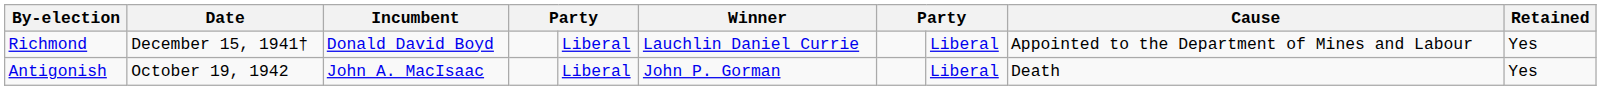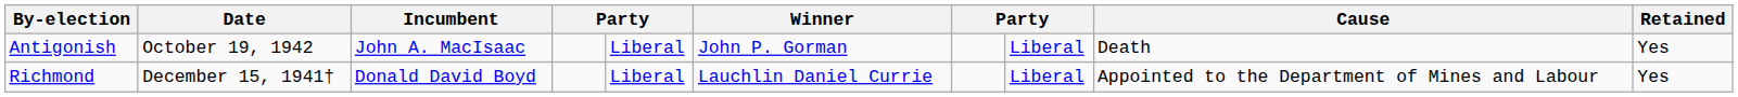rows swapped: Antigonish <-> Richmond
